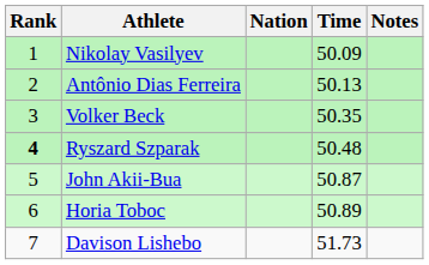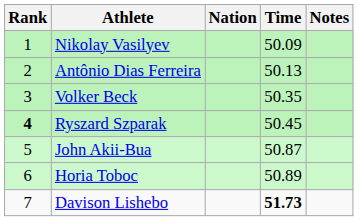Ryszard Szparak | Time: 50.48 -> 50.45
Davison Lishebo | Time: normal -> bold
